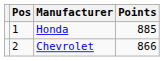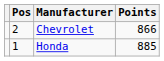rows swapped: Honda <-> Chevrolet
